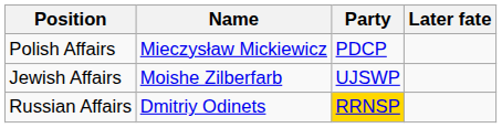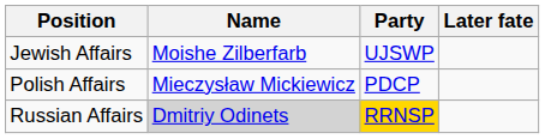rows swapped: Jewish Affairs <-> Polish Affairs
Russian Affairs | Name: no background -> lightgrey background
